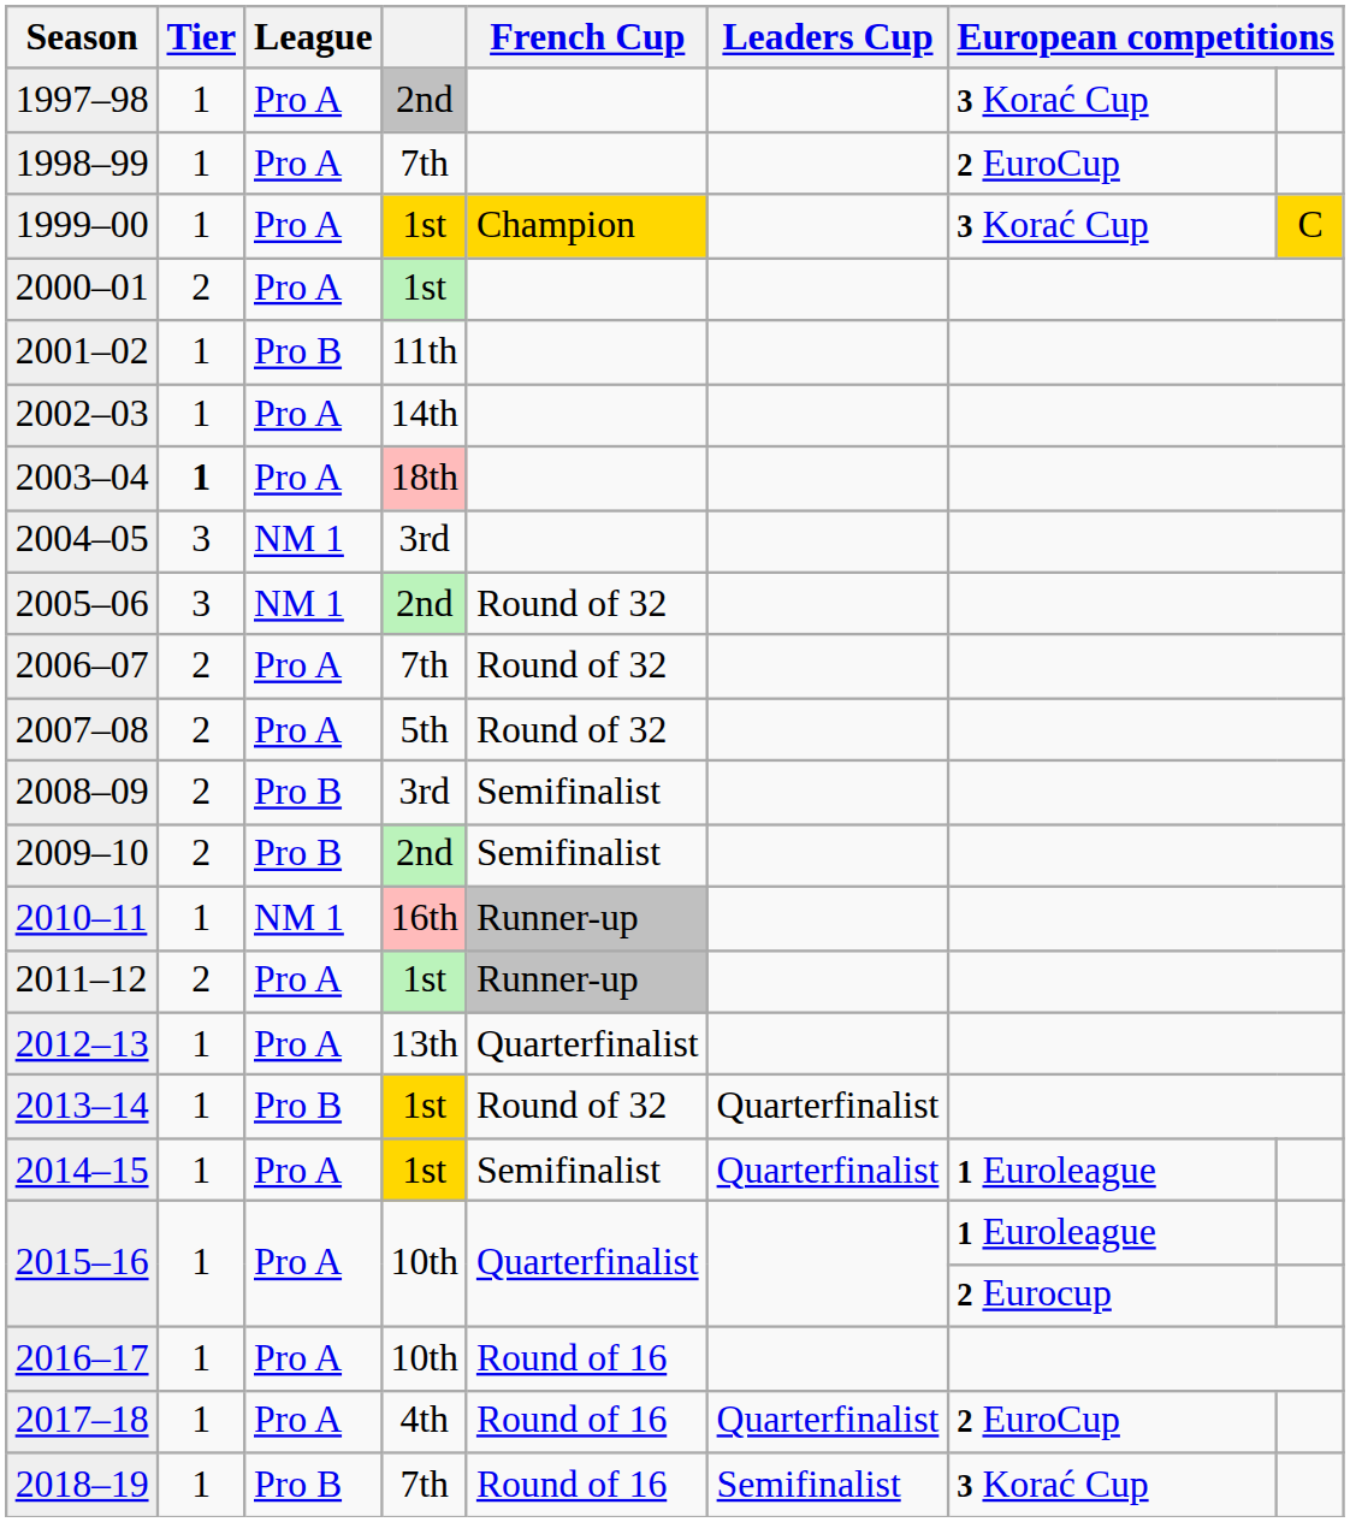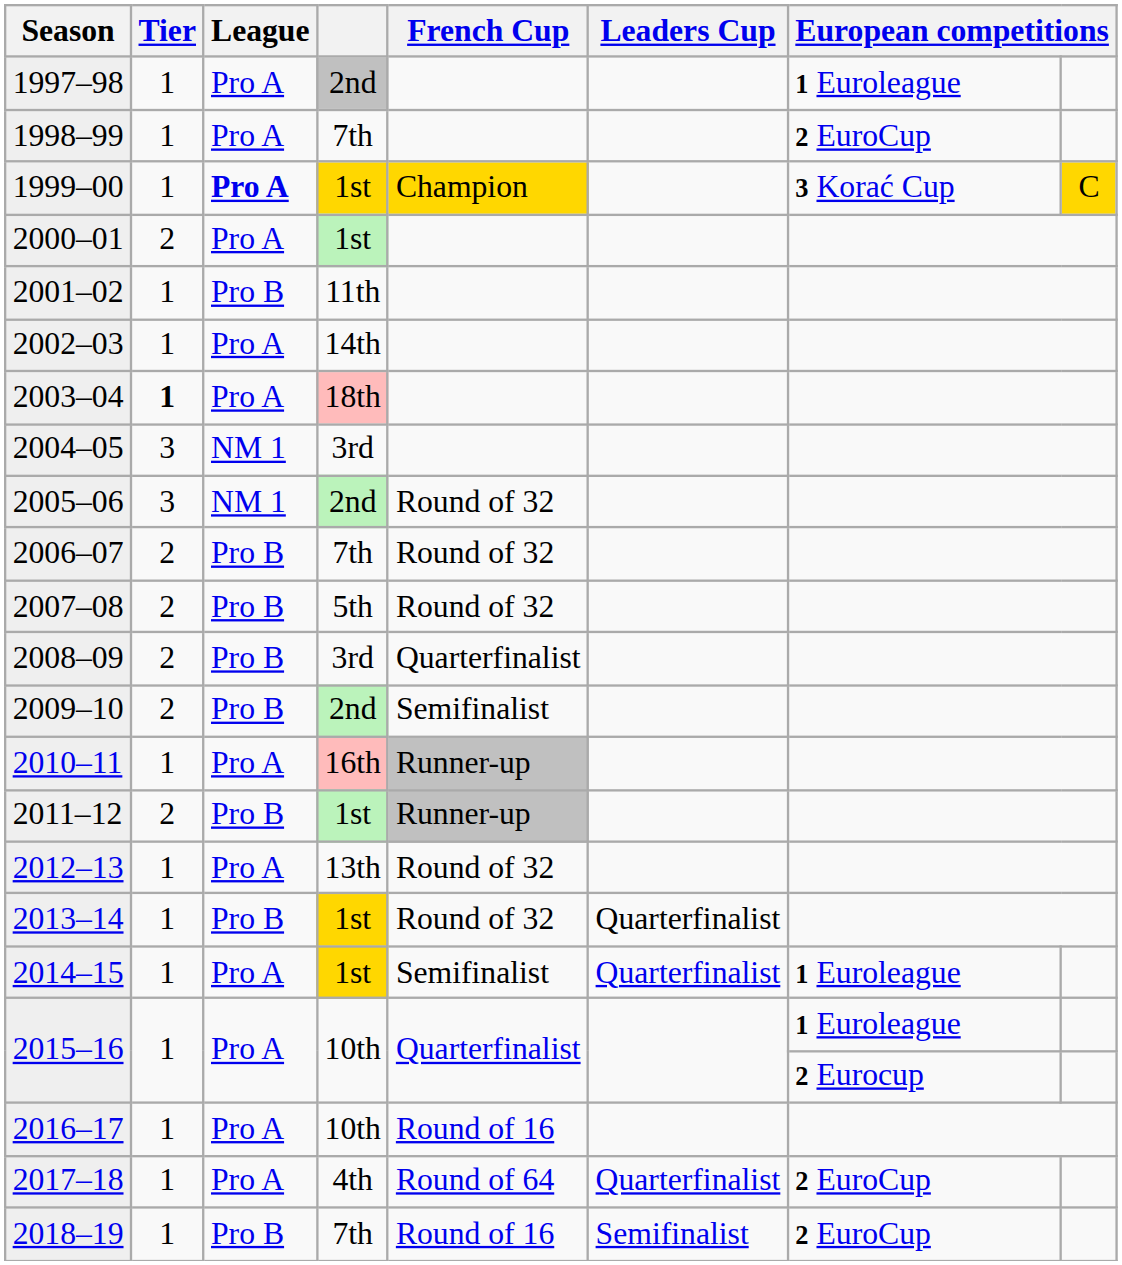1997–98 | column 7: 3 Korać Cup -> 1 Euroleague
1999–00 | League: normal -> bold
2006–07 | League: Pro A -> Pro B
2007–08 | League: Pro A -> Pro B
2008–09 | French Cup: Semifinalist -> Quarterfinalist
2010–11 | League: NM 1 -> Pro A
2011–12 | League: Pro A -> Pro B
2012–13 | French Cup: Quarterfinalist -> Round of 32
2017–18 | French Cup: Round of 16 -> Round of 64
2018–19 | column 7: 3 Korać Cup -> 2 EuroCup
